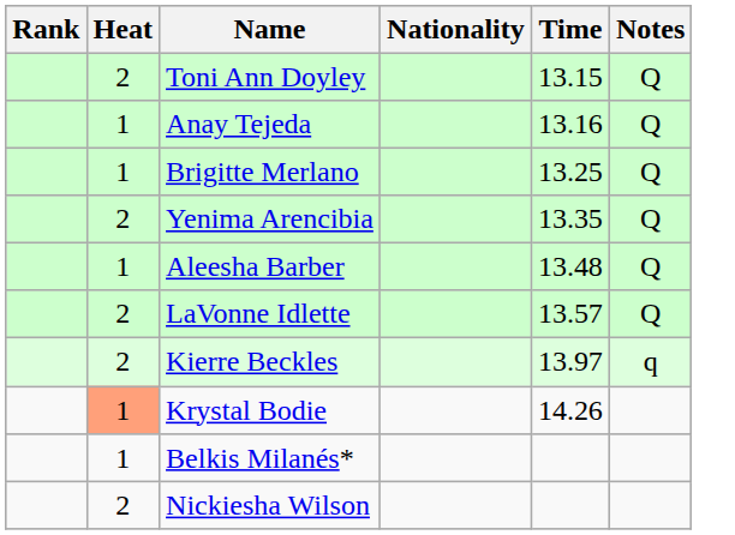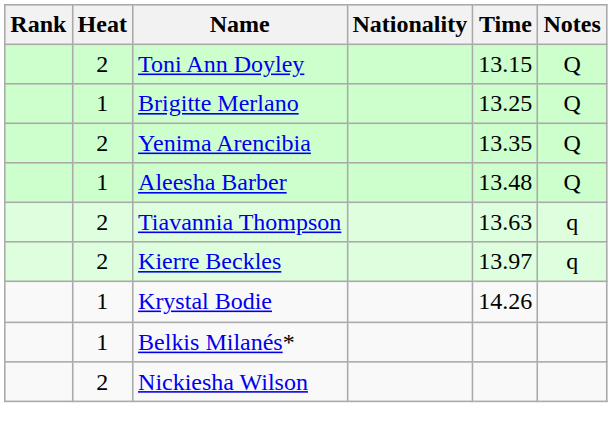- row: 1 | Anay Tejeda | 13.16 | Q
- row: 2 | LaVonne Idlette | 13.57 | Q
+ row: 2 | Tiavannia Thompson | 13.63 | q
Krystal Bodie | Heat: lightsalmon background -> no background
